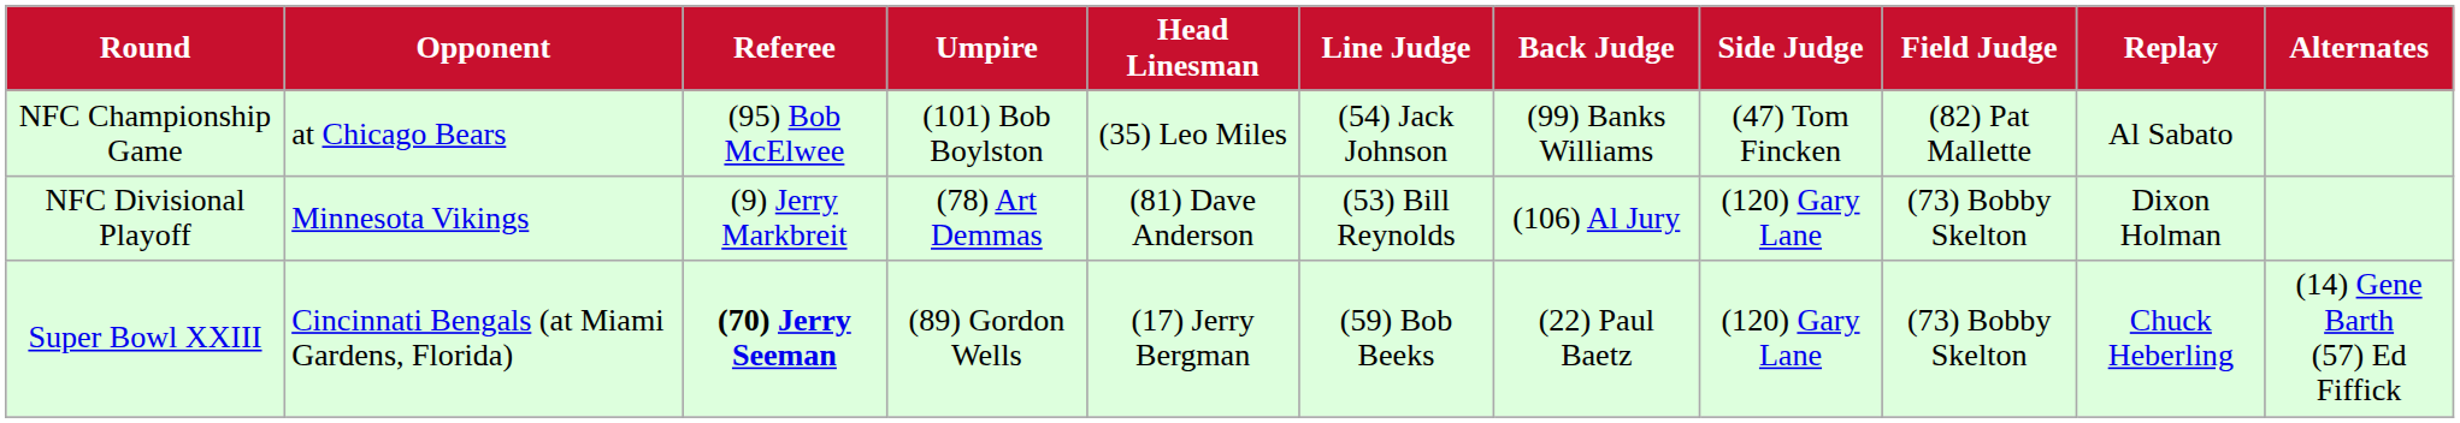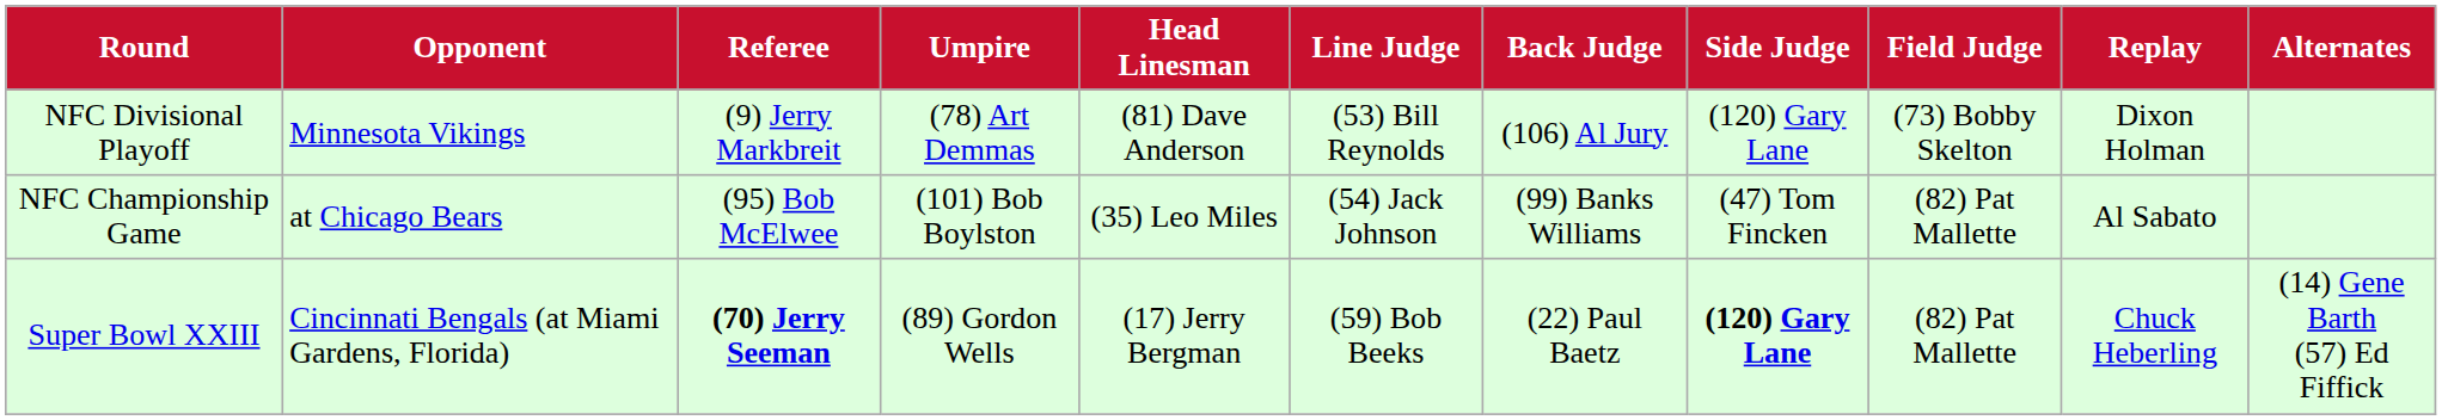rows swapped: NFC Divisional Playoff <-> NFC Championship Game
Super Bowl XXIII | Side Judge: normal -> bold
Super Bowl XXIII | Field Judge: (73) Bobby Skelton -> (82) Pat Mallette
